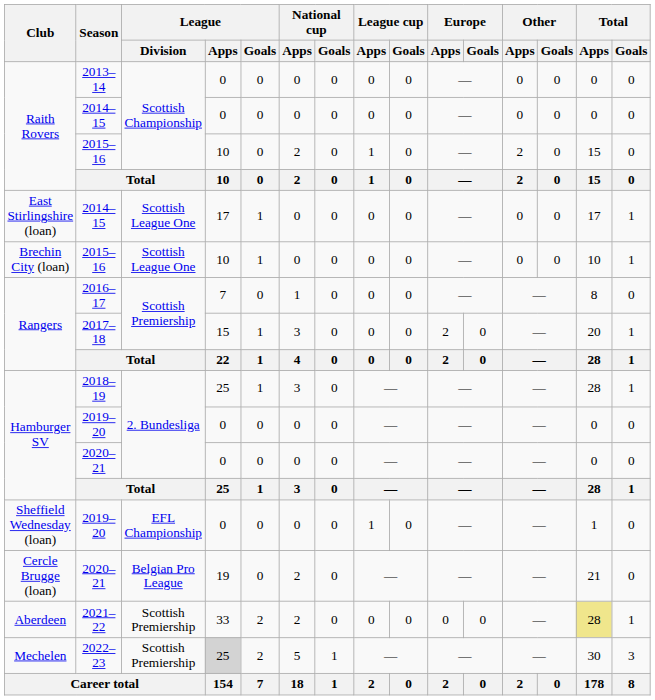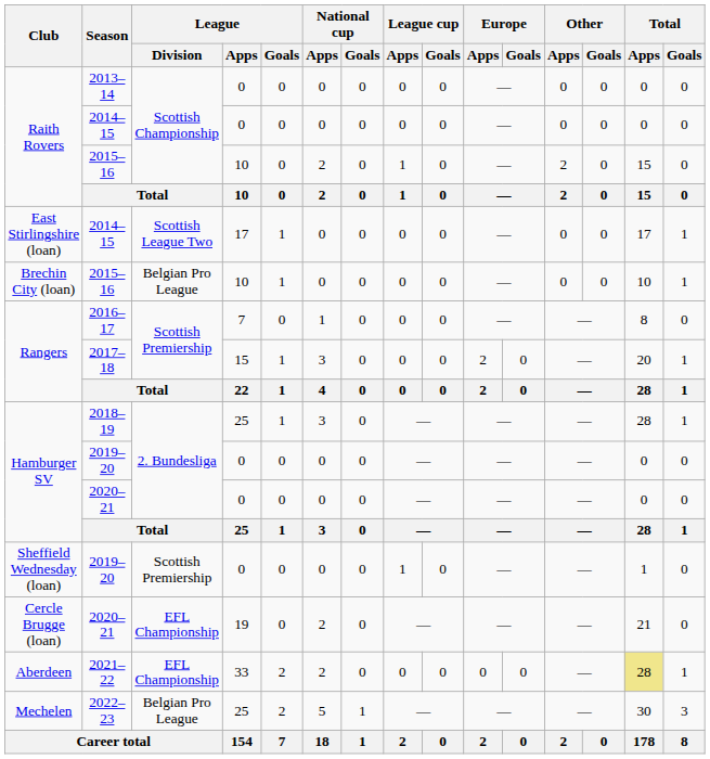East Stirlingshire (loan) / 2014–15 | League / Division: Scottish League One -> Scottish League Two
Brechin City (loan) / 2015–16 | League / Division: Scottish League One -> Belgian Pro League
Sheffield Wednesday (loan) / 2019–20 | League / Division: EFL Championship -> Scottish Premiership
Cercle Brugge (loan) / 2020–21 | League / Division: Belgian Pro League -> EFL Championship
2021–22 | League / Division: Scottish Premiership -> EFL Championship
2022–23 | League / Division: Scottish Premiership -> Belgian Pro League
2022–23 | League / Apps: lightgrey background -> no background
